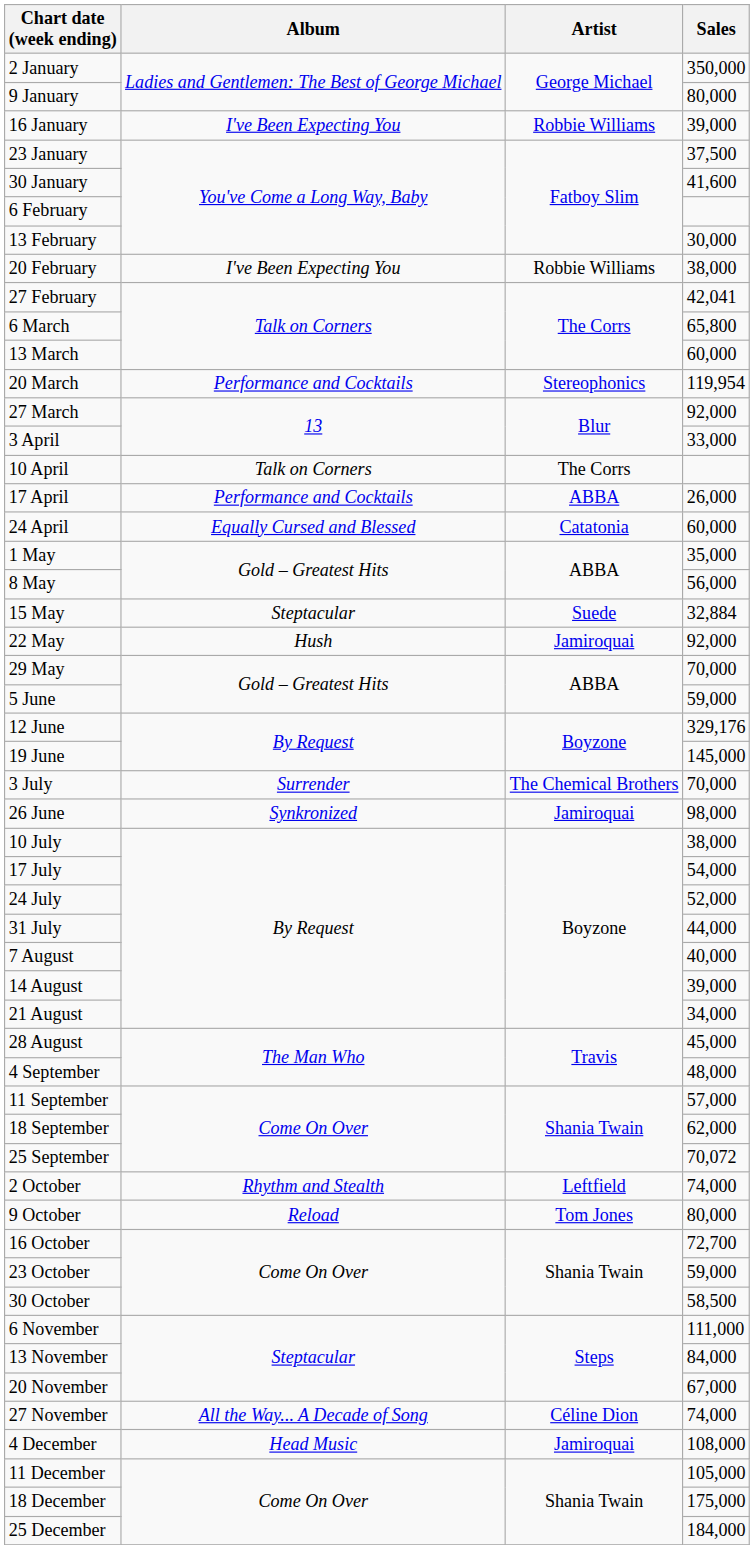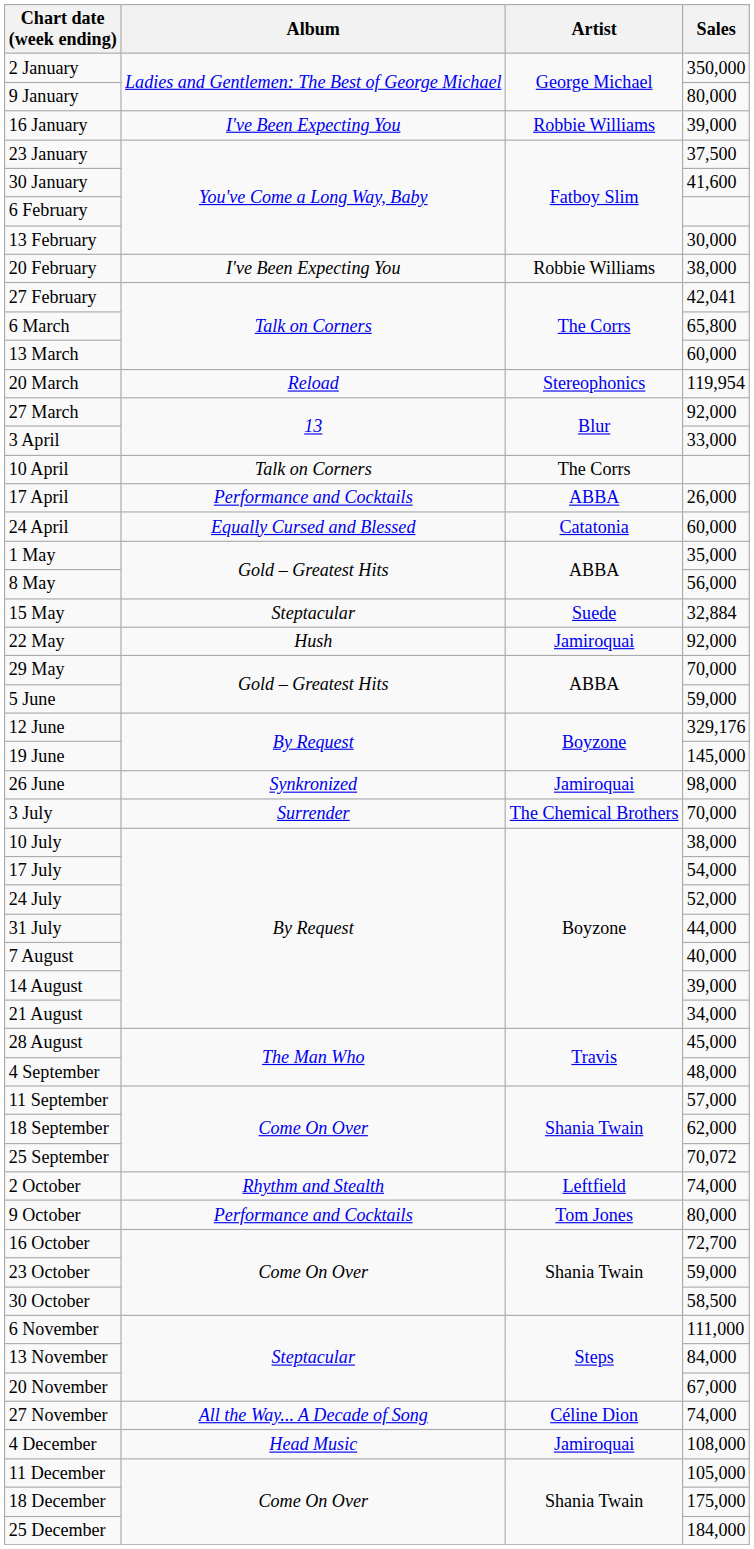20 March | Album: Performance and Cocktails -> Reload
rows swapped: 26 June <-> 3 July
9 October | Album: Reload -> Performance and Cocktails
